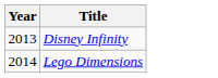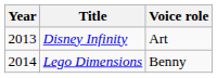+ column: Voice role | Art | Benny
